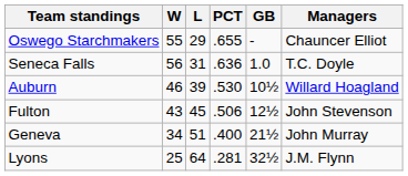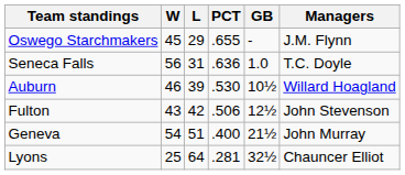Oswego Starchmakers | W: 55 -> 45
Oswego Starchmakers | Managers: Chauncer Elliot -> J.M. Flynn
Fulton | L: 45 -> 42
Geneva | W: 34 -> 54
Lyons | Managers: J.M. Flynn -> Chauncer Elliot
